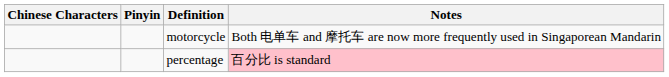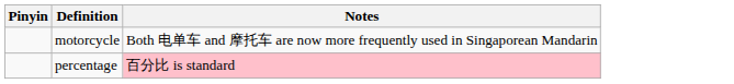- column: Chinese Characters
